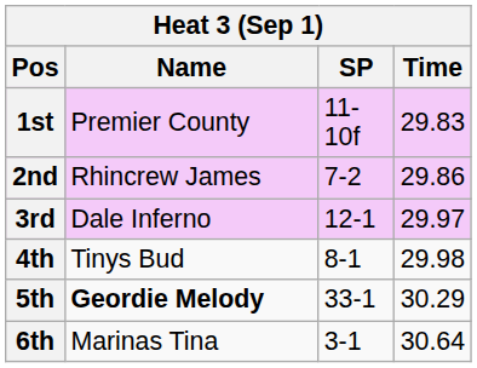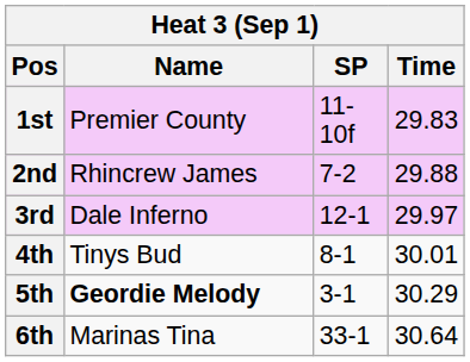2nd | Time: 29.86 -> 29.88
4th | Time: 29.98 -> 30.01
5th | SP: 33-1 -> 3-1
6th | SP: 3-1 -> 33-1
